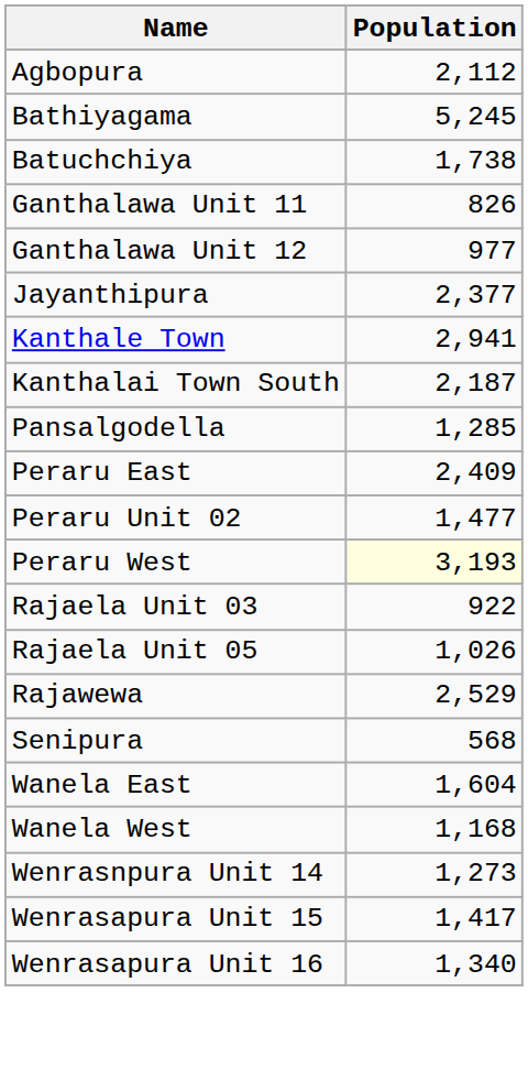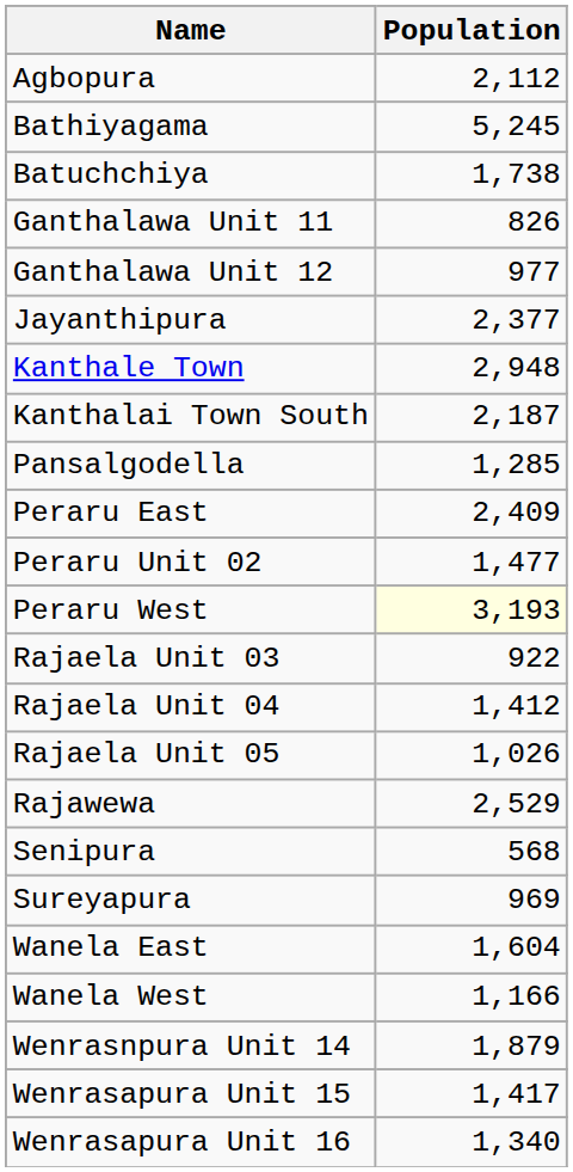Kanthale Town | Population: 2,941 -> 2,948
+ row: Rajaela Unit 04 | 1,412
+ row: Sureyapura | 969
Wanela West | Population: 1,168 -> 1,166
Wenrasnpura Unit 14 | Population: 1,273 -> 1,879
